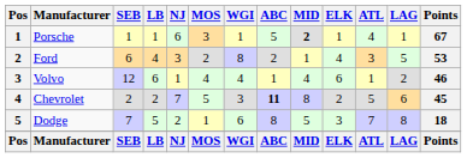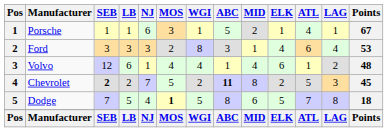Porsche | MID: bold -> normal
Ford | SEB: 6 -> 3
Ford | LB: 4 -> 3
Ford | ABC: 2 -> 3
Ford | ATL: 3 -> 6
Ford | LAG: 5 -> 4
Volvo | Points: 46 -> 48
Chevrolet | SEB: normal -> bold
Chevrolet | WGI: 3 -> 2
Chevrolet | LAG: 6 -> 3
Dodge | NJ: 2 -> 4
Dodge | MOS: normal -> bold
Dodge | WGI: 6 -> 5
Dodge | MID: 5 -> 6
Dodge | ELK: 3 -> 5
